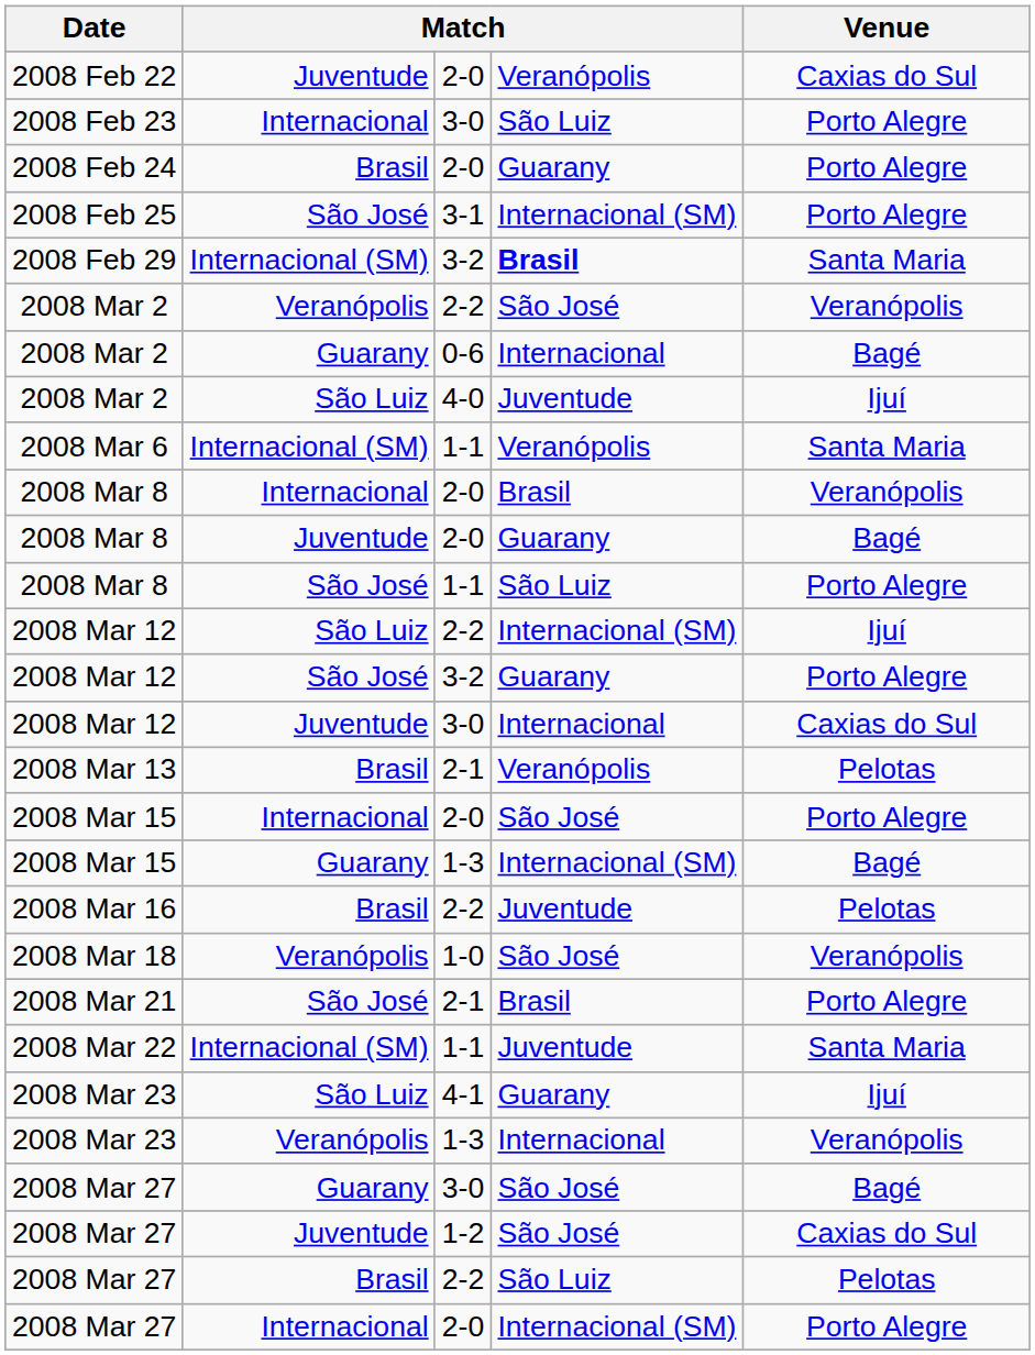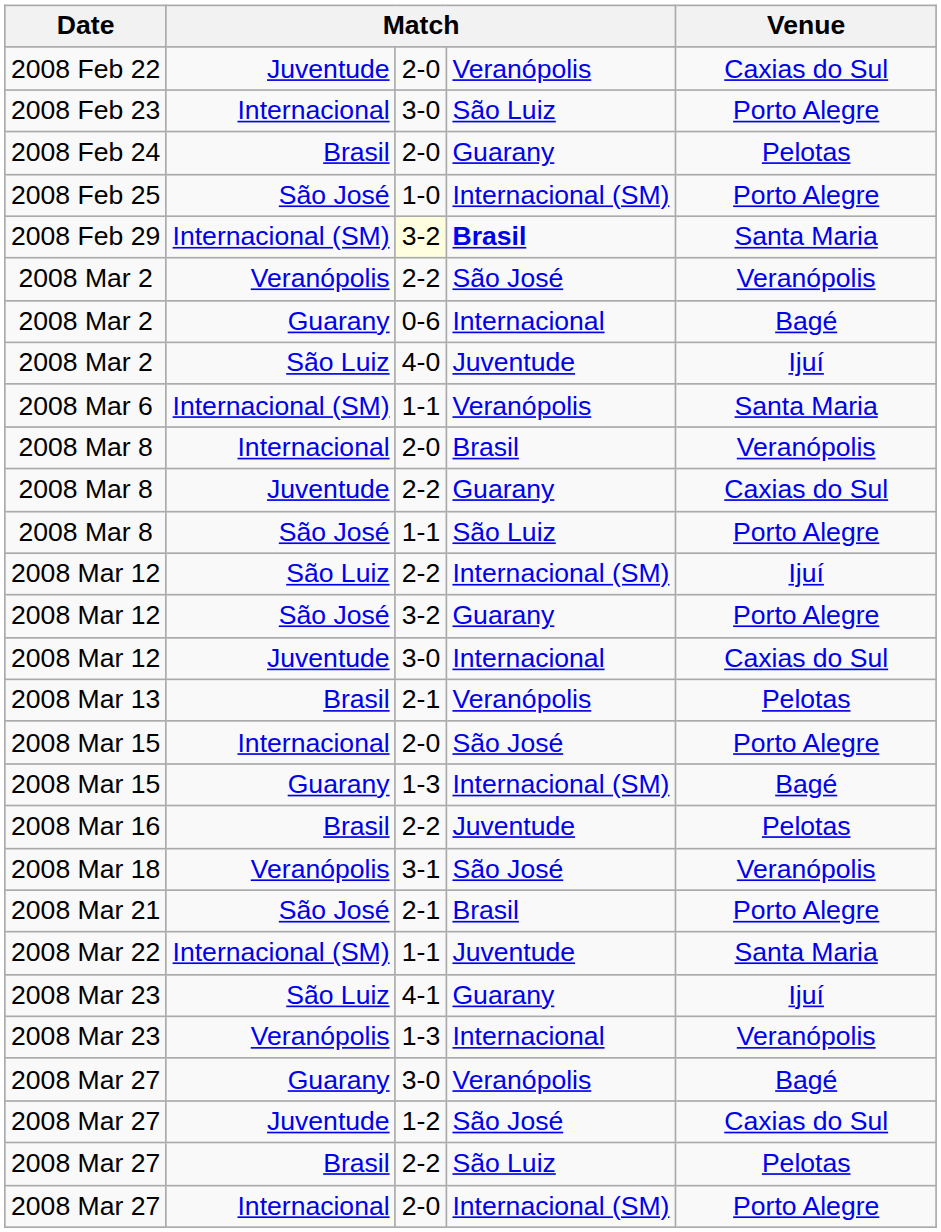2008 Feb 24 | Venue: Porto Alegre -> Pelotas
2008 Feb 25 | column 3: 3-1 -> 1-0
2008 Feb 29 | column 3: no background -> lightyellow background
2008 Mar 8 / Juventude | column 3: 2-0 -> 2-2
2008 Mar 8 / Juventude | Venue: Bagé -> Caxias do Sul
2008 Mar 18 | column 3: 1-0 -> 3-1
2008 Mar 27 / Guarany | column 4: São José -> Veranópolis
